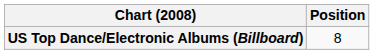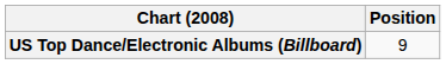US Top Dance/Electronic Albums (Billboard) | Position: 8 -> 9
